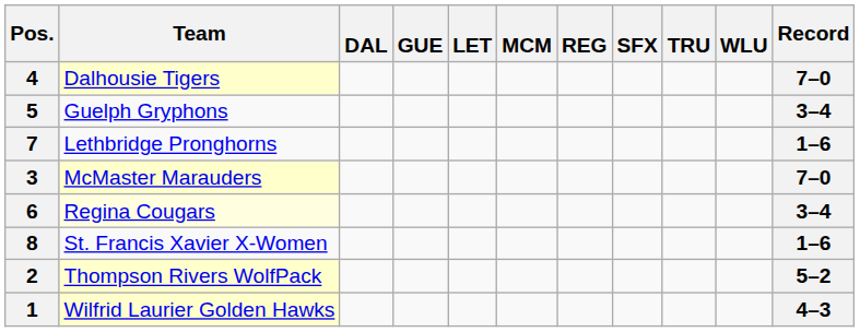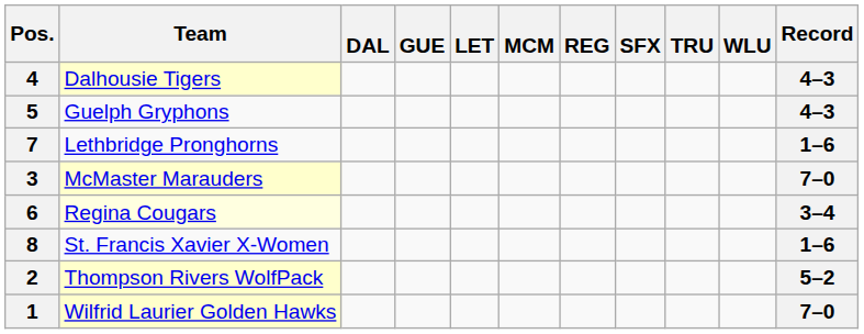4 | Record: 7–0 -> 4–3
5 | Record: 3–4 -> 4–3
1 | Record: 4–3 -> 7–0
